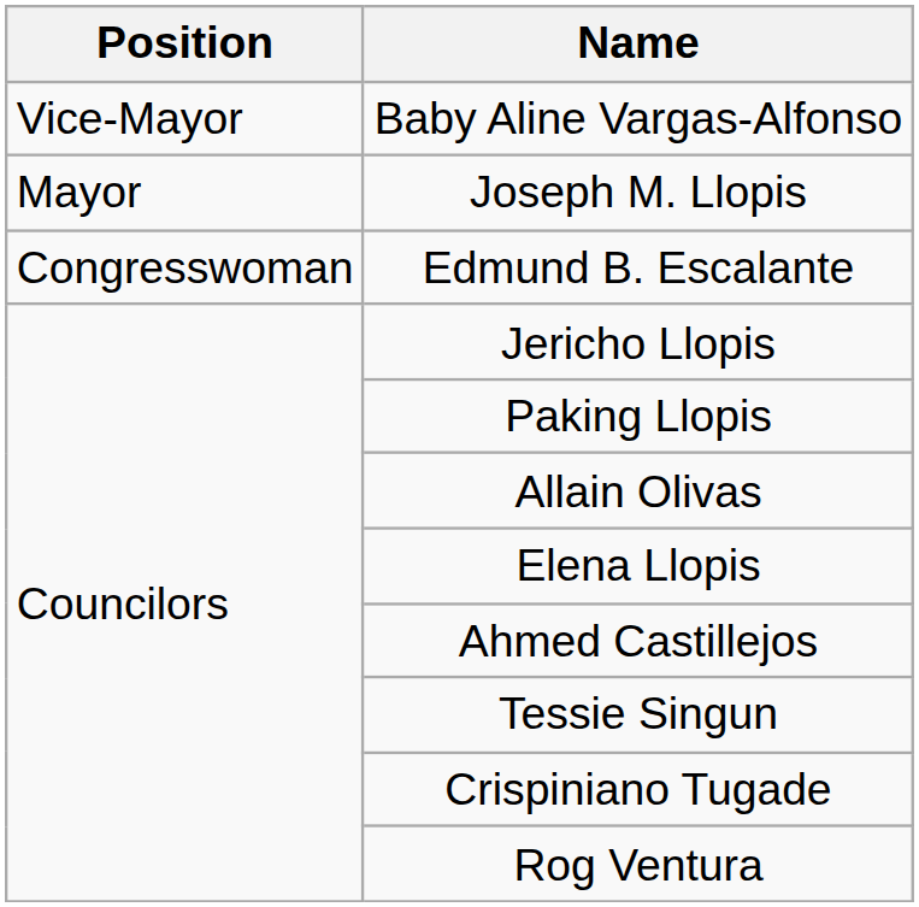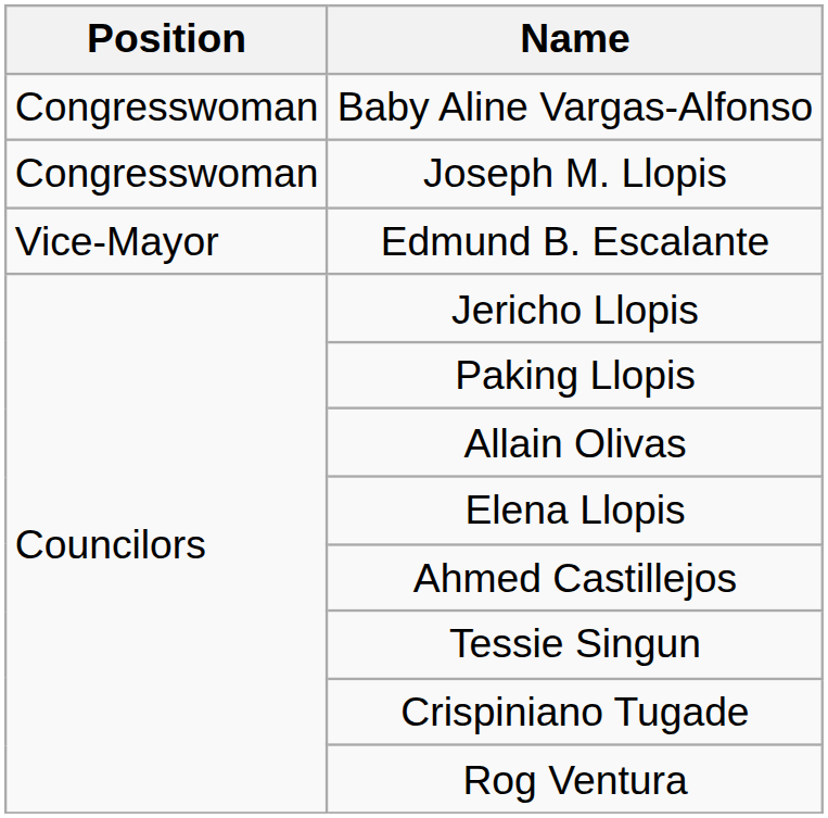Baby Aline Vargas-Alfonso | Position: Vice-Mayor -> Congresswoman
Joseph M. Llopis | Position: Mayor -> Congresswoman
Edmund B. Escalante | Position: Congresswoman -> Vice-Mayor
